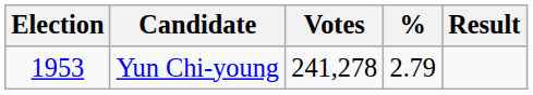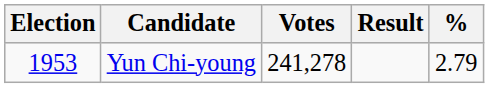columns swapped: % <-> Result
